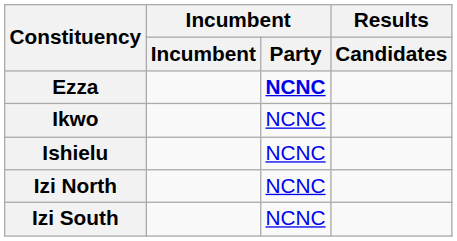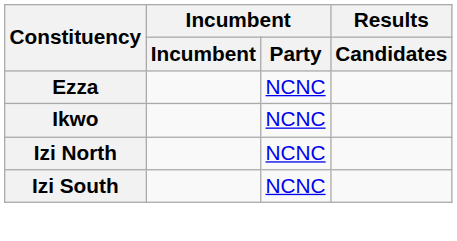Ezza | Incumbent / Party: bold -> normal
- row: Ishielu | NCNC
